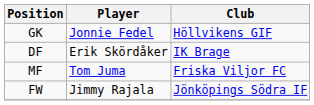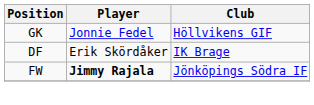- row: MF | Tom Juma | Friska Viljor FC
FW | Player: normal -> bold
